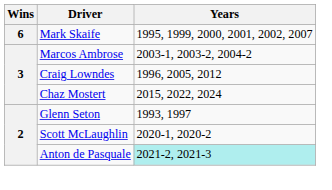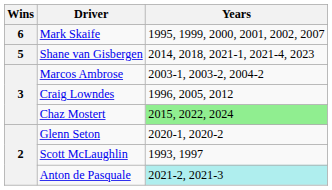+ row: 5 | Shane van Gisbergen | 2014, 2018, 2021-1, 2021-4, 2023
Chaz Mostert | Years: no background -> lightgreen background
Glenn Seton | Years: 1993, 1997 -> 2020-1, 2020-2
Scott McLaughlin | Years: 2020-1, 2020-2 -> 1993, 1997
